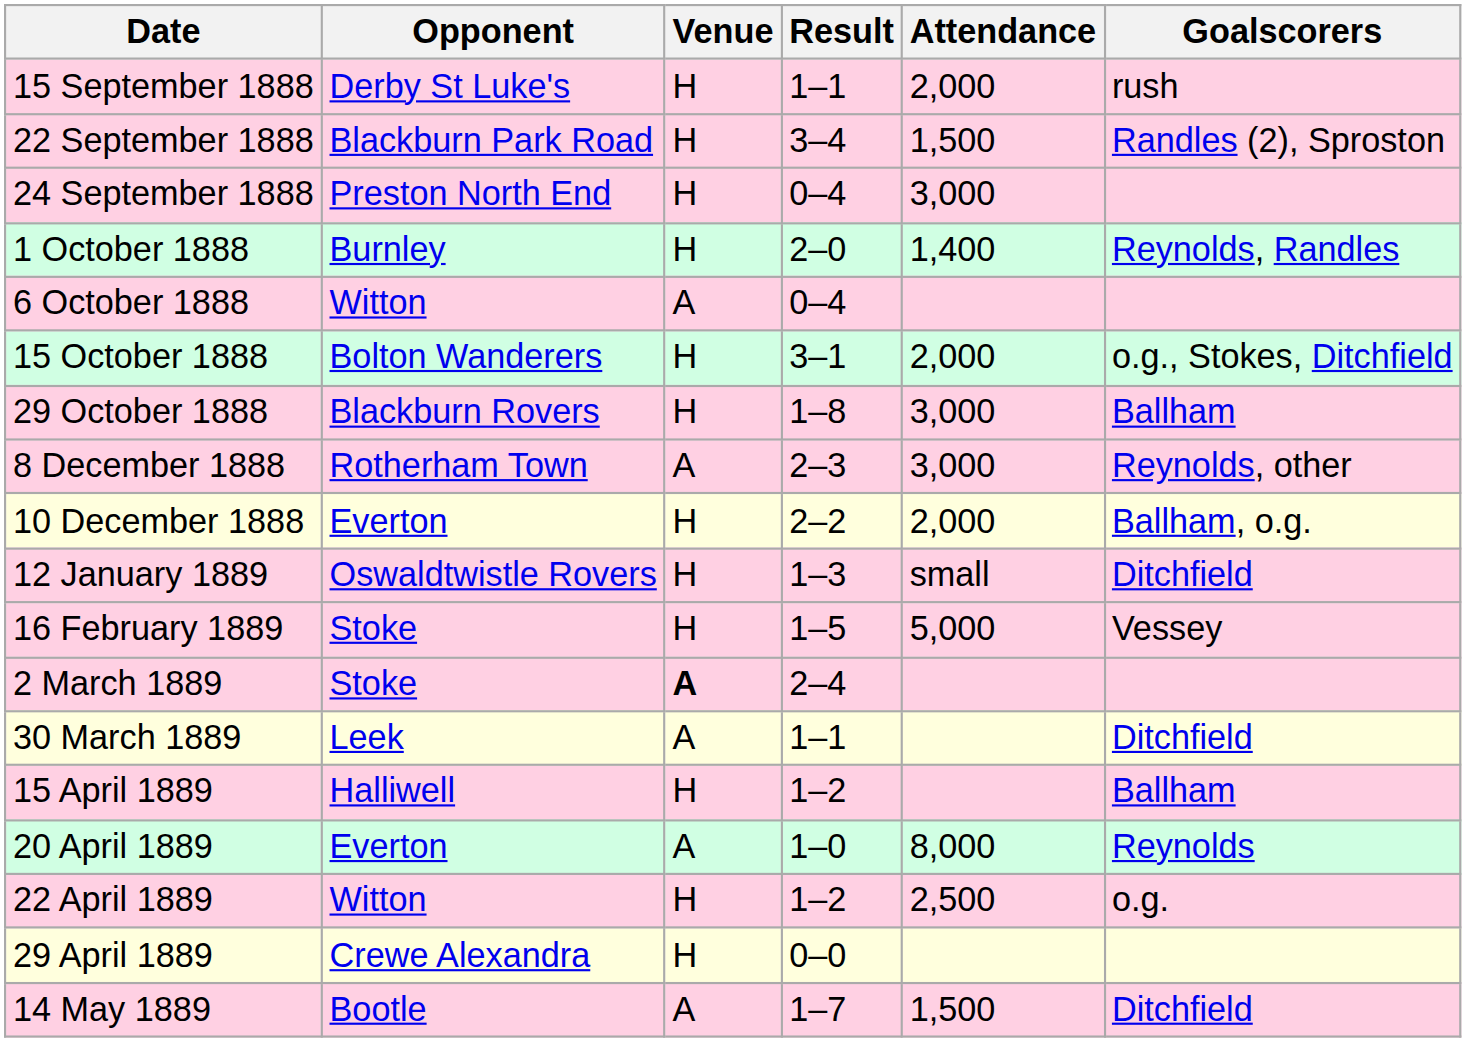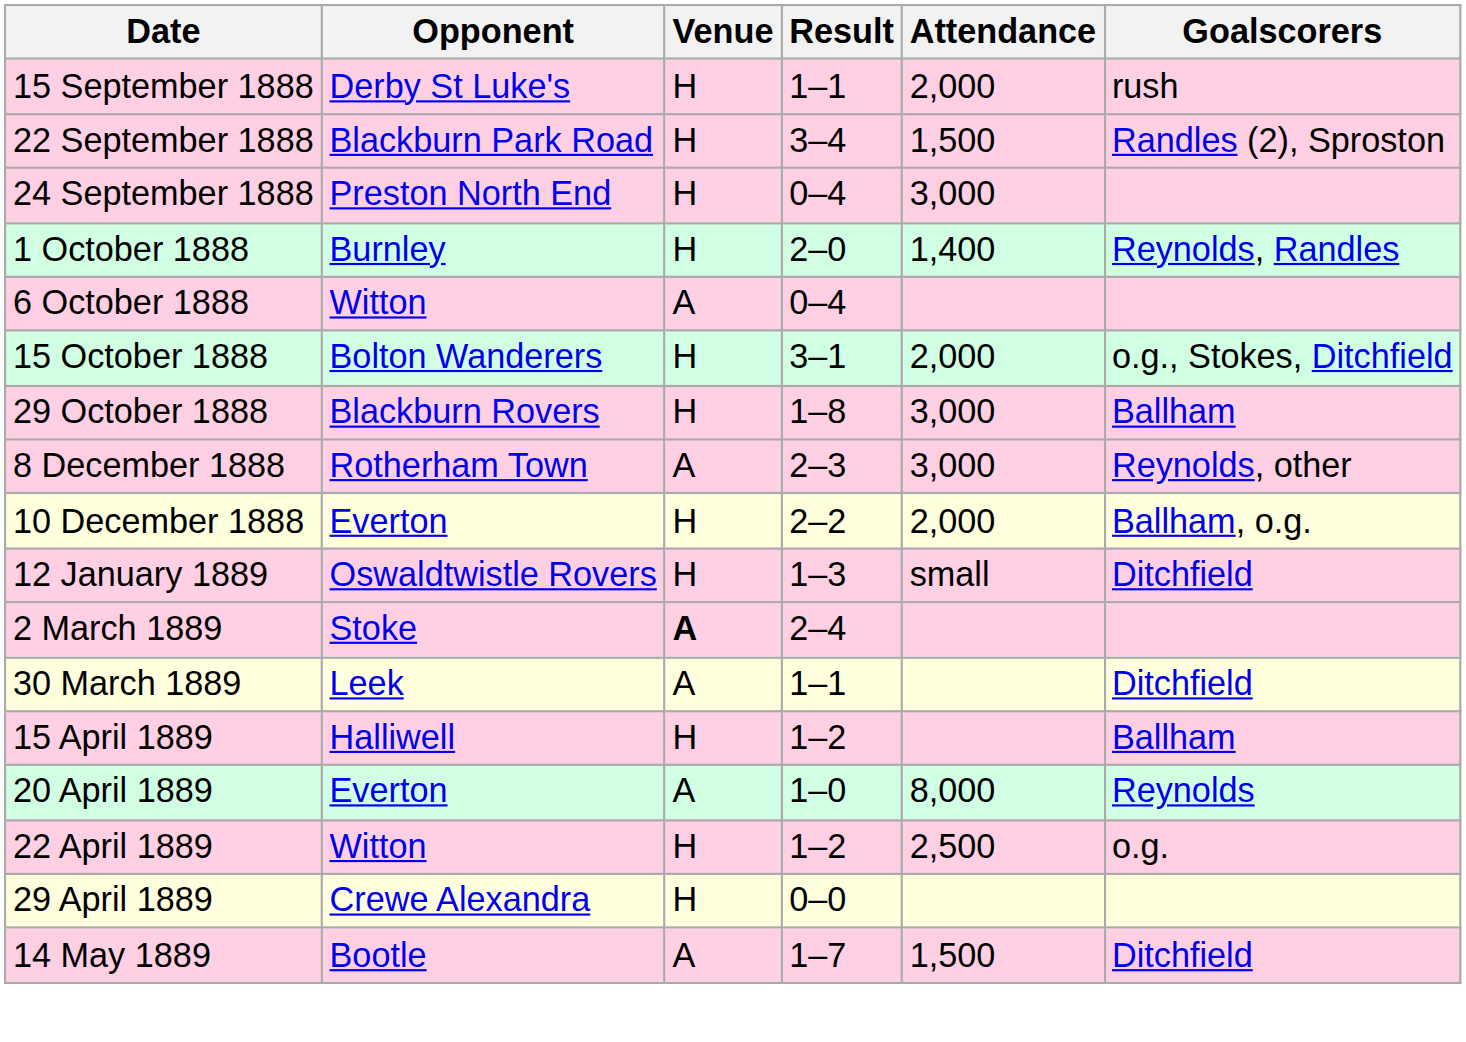- row: 16 February 1889 | Stoke | H | 1–5 | 5,000 | Vessey
